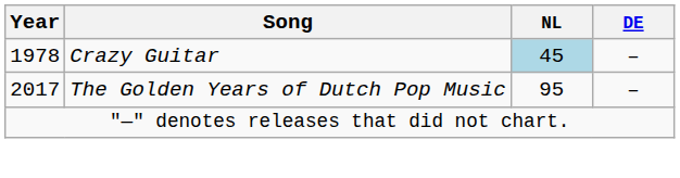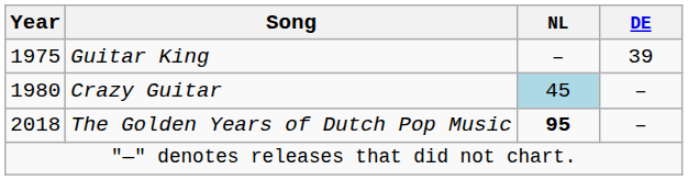+ row: 1975 | Guitar King | – | 39
Crazy Guitar | Year: 1978 -> 1980
The Golden Years of Dutch Pop Music | Year: 2017 -> 2018
The Golden Years of Dutch Pop Music | NL: normal -> bold
